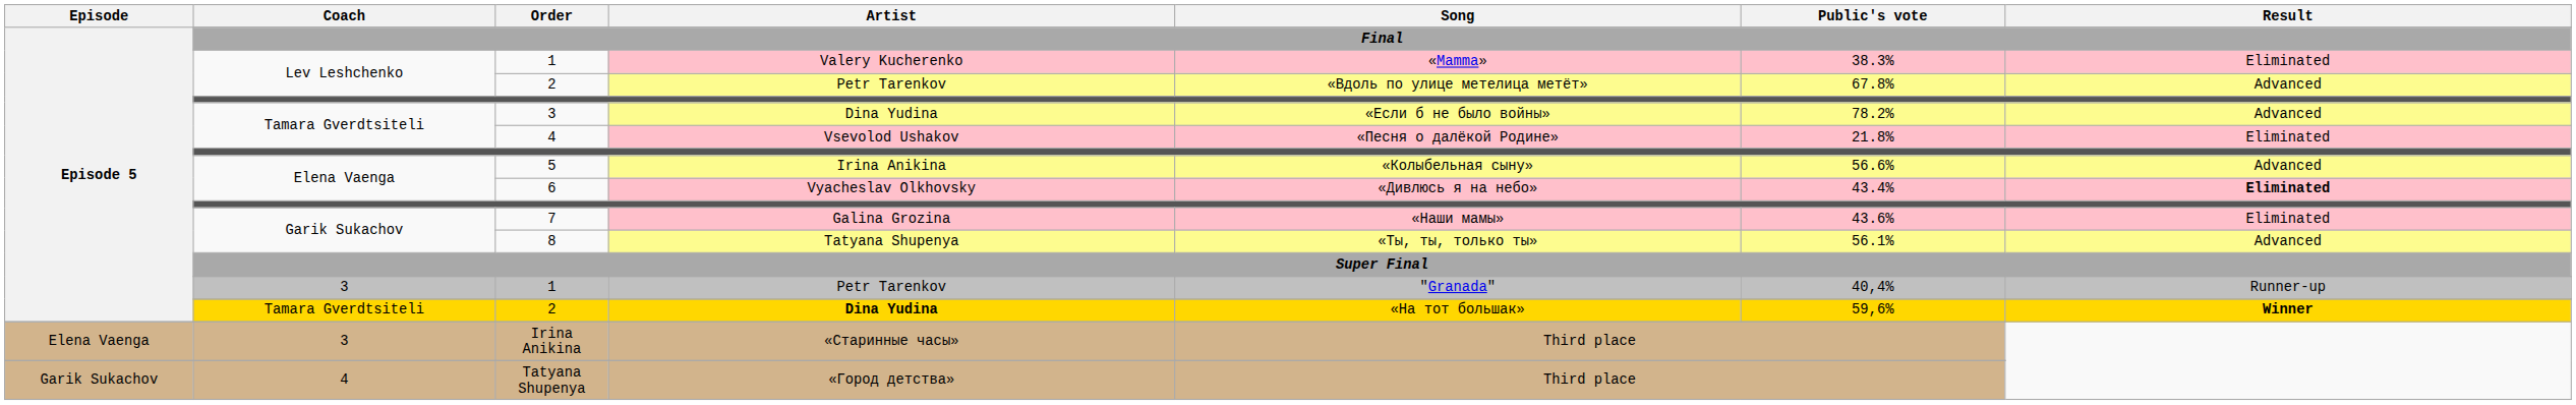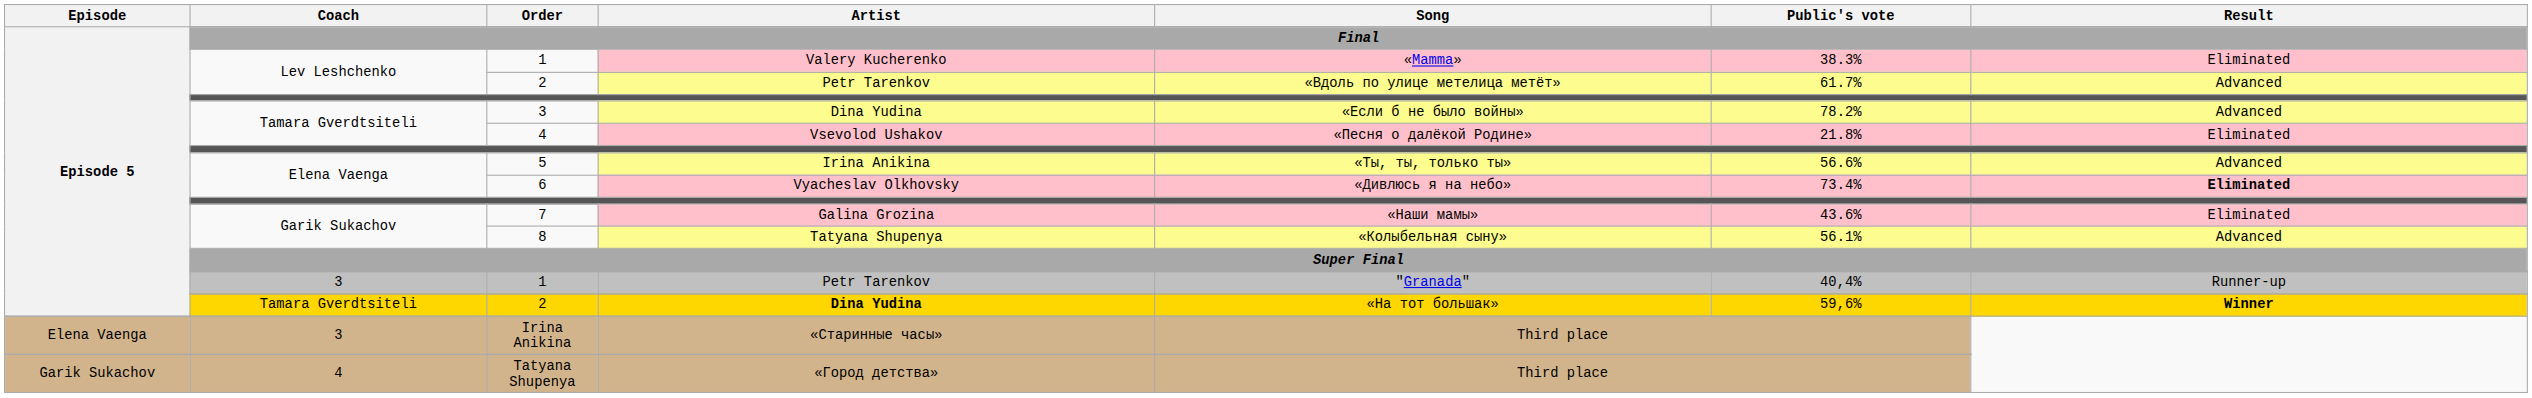2 / Petr Tarenkov | Public's vote: 67.8% -> 61.7%
5 | Song: «Колыбельная сыну» -> «Ты, ты, только ты»
6 | Public's vote: 43.4% -> 73.4%
8 | Song: «Ты, ты, только ты» -> «Колыбельная сыну»
